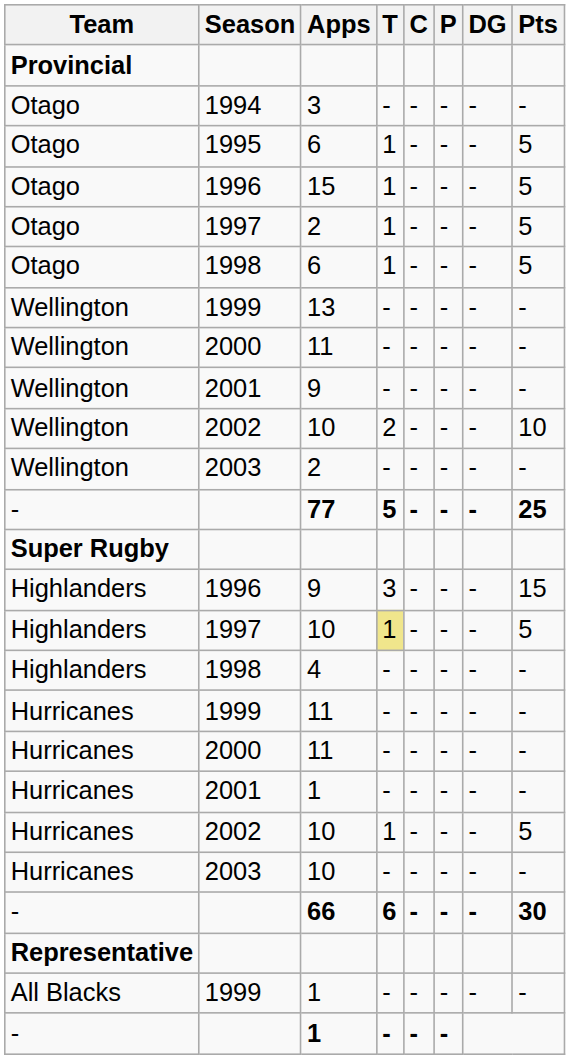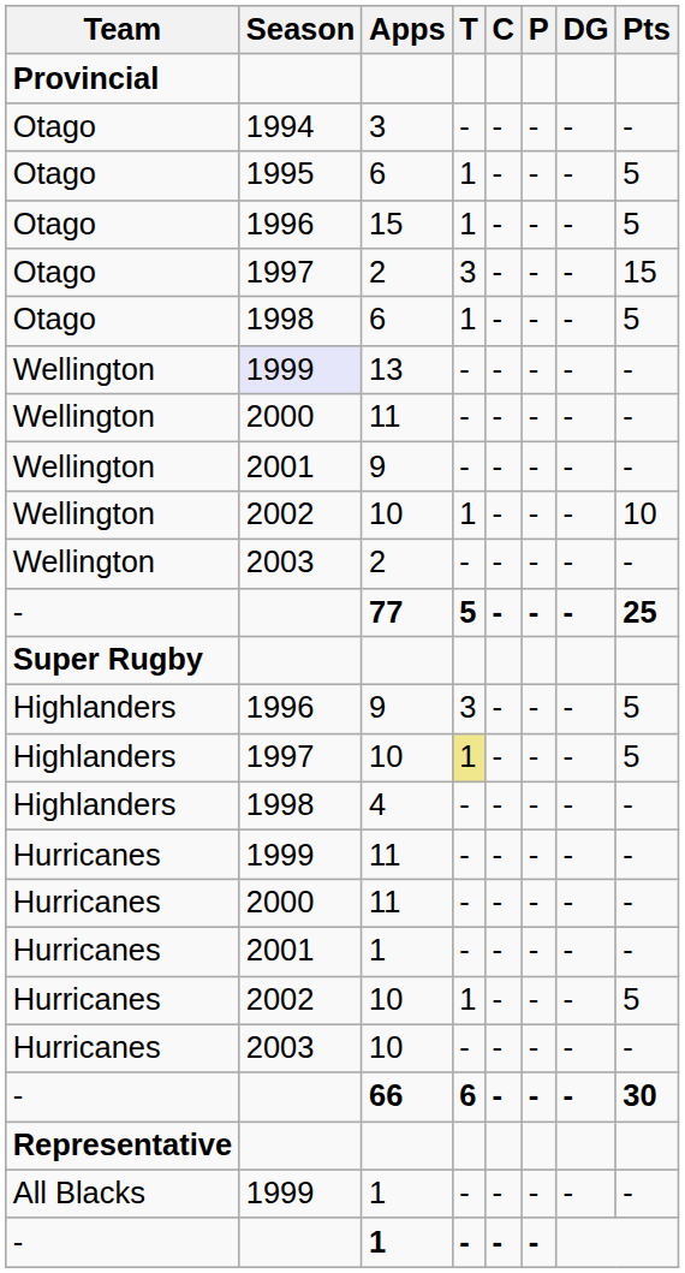Otago / 2 | T: 1 -> 3
Otago / 2 | Pts: 5 -> 15
13 | Season: no background -> lavender background
Wellington / 10 | T: 2 -> 1
Highlanders / 9 | Pts: 15 -> 5
